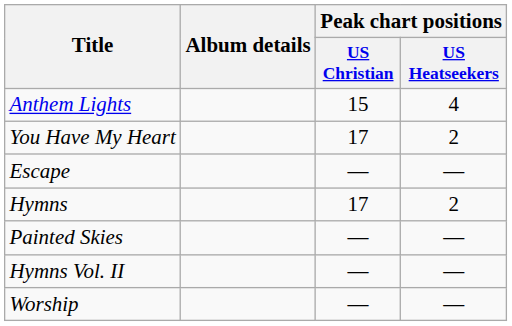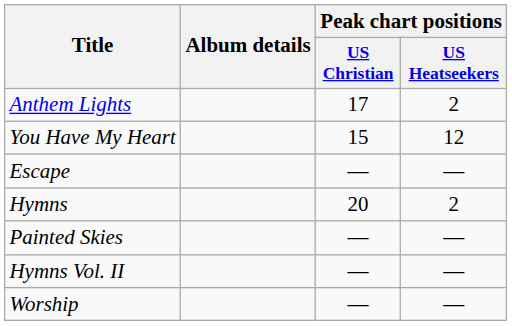Anthem Lights | Peak chart positions / US Christian: 15 -> 17
Anthem Lights | Peak chart positions / US Heatseekers: 4 -> 2
You Have My Heart | Peak chart positions / US Christian: 17 -> 15
You Have My Heart | Peak chart positions / US Heatseekers: 2 -> 12
Hymns | Peak chart positions / US Christian: 17 -> 20
